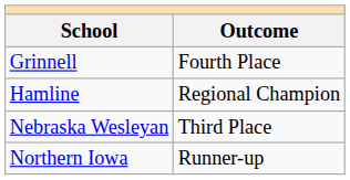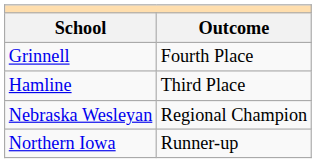Hamline | Outcome: Regional Champion -> Third Place
Nebraska Wesleyan | Outcome: Third Place -> Regional Champion
